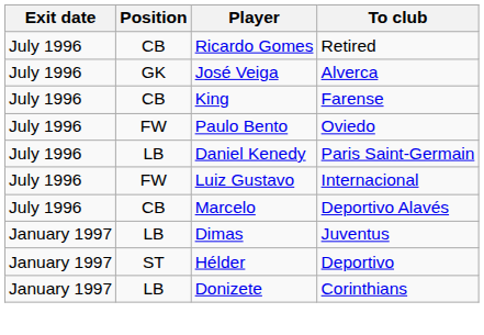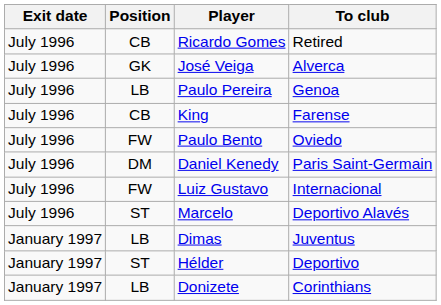+ row: July 1996 | LB | Paulo Pereira | Genoa
Daniel Kenedy | Position: LB -> DM
Marcelo | Position: CB -> ST
